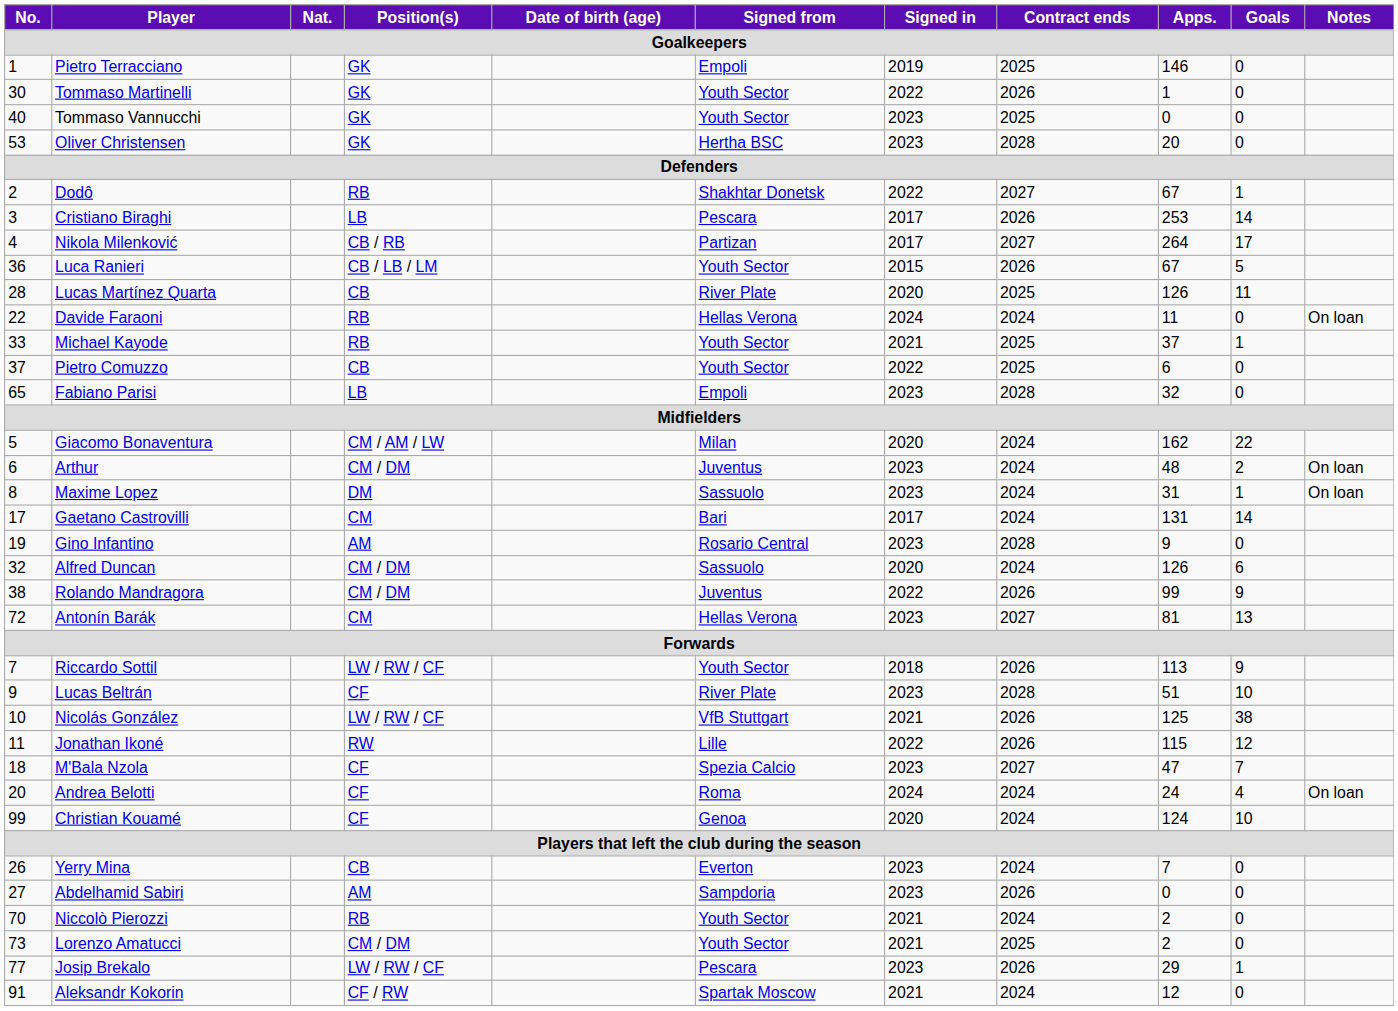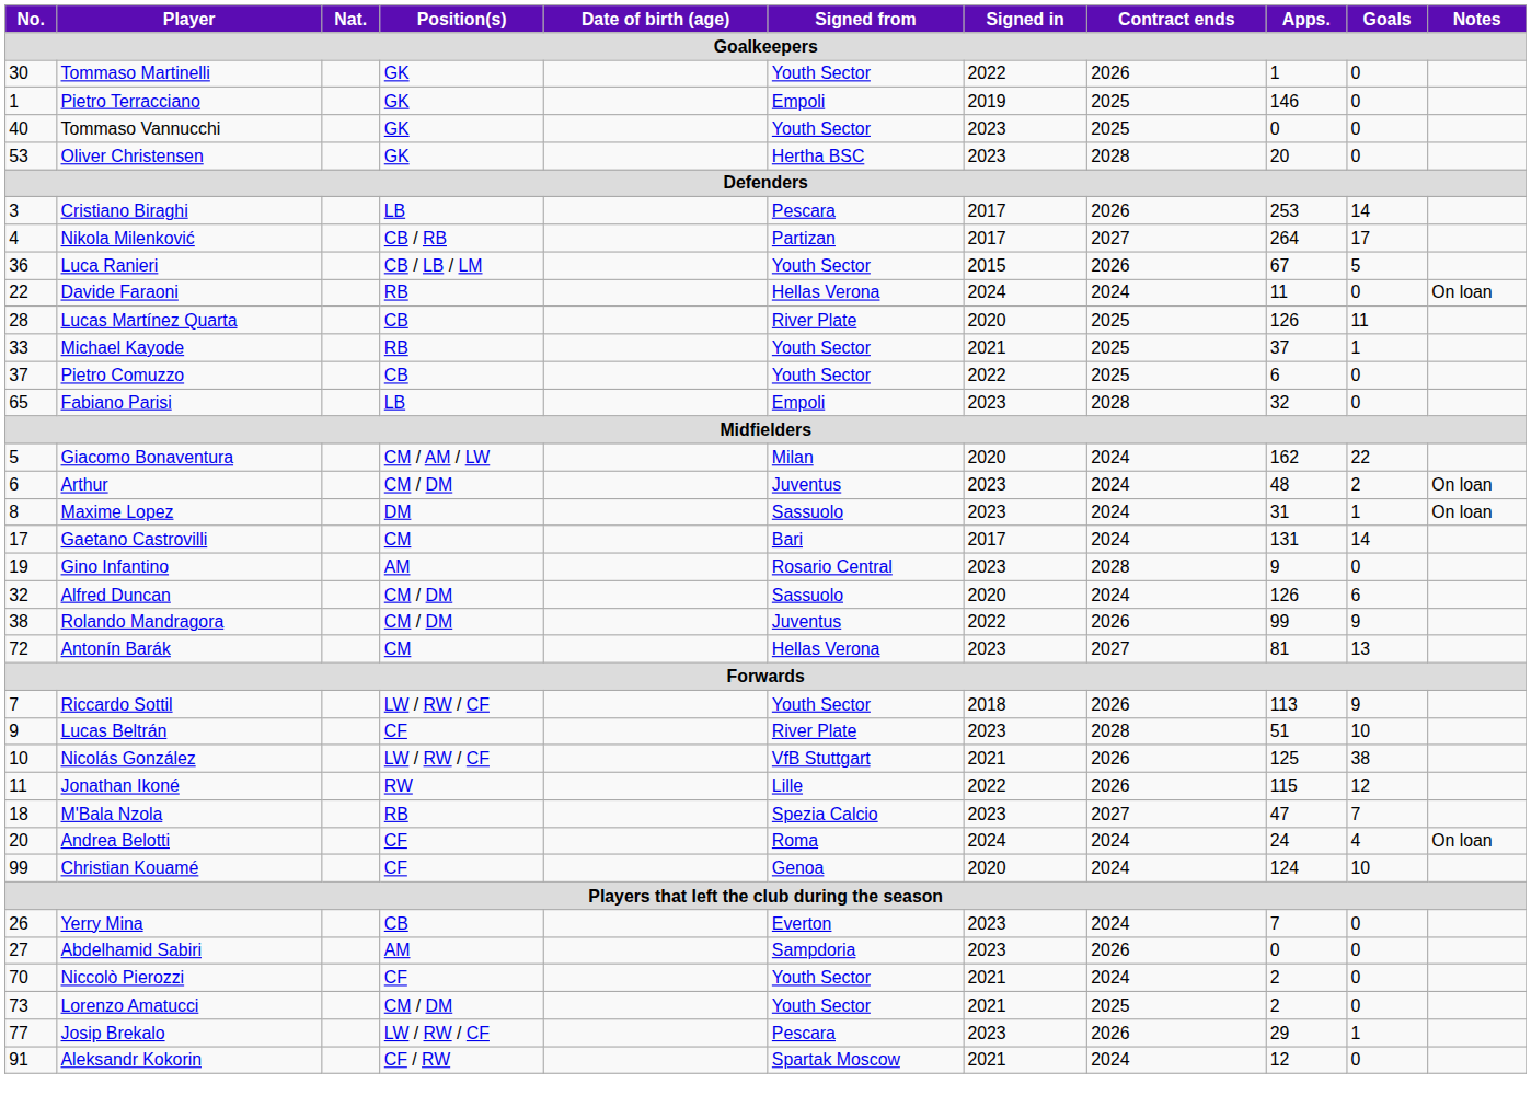rows swapped: Pietro Terracciano <-> Tommaso Martinelli
- row: 2 | Dodô | RB | Shakhtar Donetsk | 2022 | 2027 | 67 | 1
rows swapped: Davide Faraoni <-> Lucas Martínez Quarta
M'Bala Nzola | Position(s): CF -> RB
Niccolò Pierozzi | Position(s): RB -> CF
